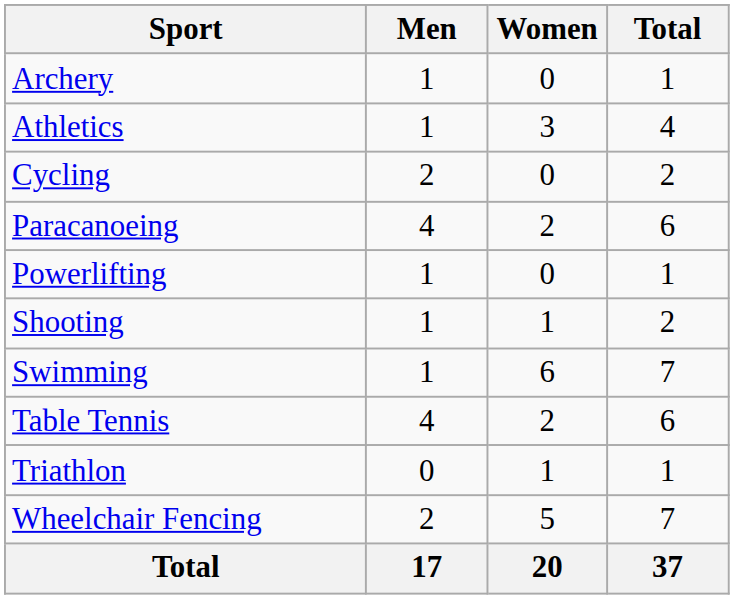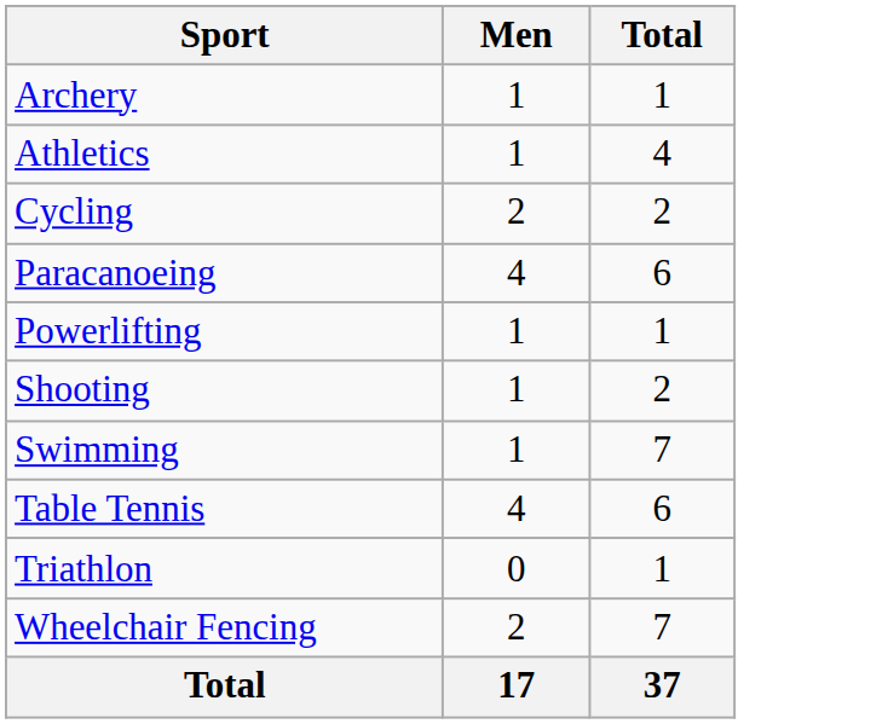- column: Women | 0 | 3 | 0 | 2 | 0 | 1 | 6 | 2 | 1 | 5 | 20
